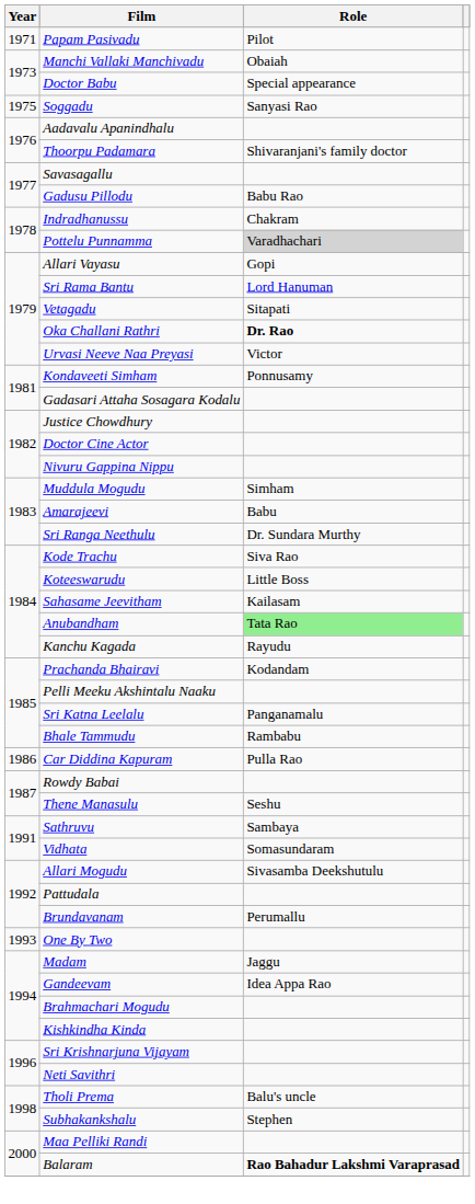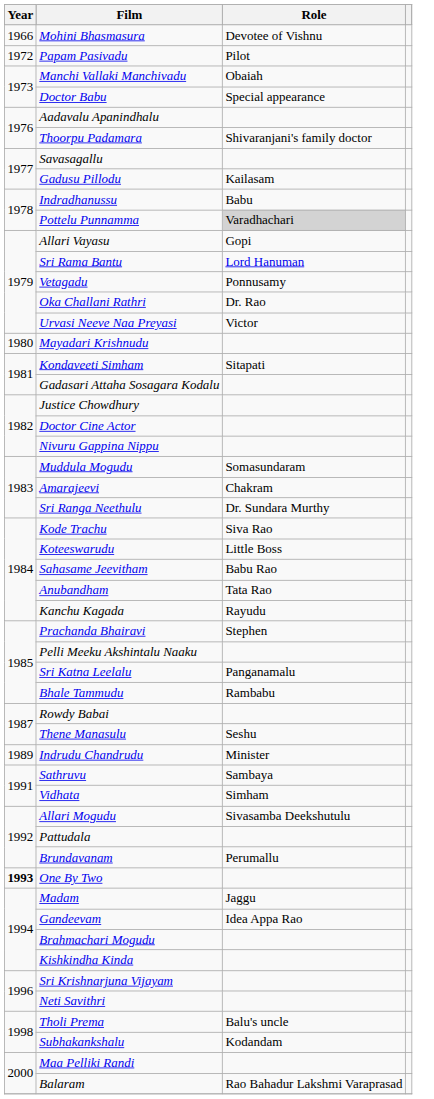+ row: 1966 | Mohini Bhasmasura | Devotee of Vishnu
Papam Pasivadu | Year: 1971 -> 1972
- row: 1975 | Soggadu | Sanyasi Rao
Gadusu Pillodu | Role: Babu Rao -> Kailasam
Indradhanussu | Role: Chakram -> Babu
Vetagadu | Role: Sitapati -> Ponnusamy
Oka Challani Rathri | Role: bold -> normal
+ row: 1980 | Mayadari Krishnudu
Kondaveeti Simham | Role: Ponnusamy -> Sitapati
Muddula Mogudu | Role: Simham -> Somasundaram
Amarajeevi | Role: Babu -> Chakram
Sahasame Jeevitham | Role: Kailasam -> Babu Rao
Anubandham | Role: lightgreen background -> no background
Prachanda Bhairavi | Role: Kodandam -> Stephen
- row: 1986 | Car Diddina Kapuram | Pulla Rao
+ row: 1989 | Indrudu Chandrudu | Minister
Vidhata | Role: Somasundaram -> Simham
One By Two | Year: normal -> bold
Subhakankshalu | Role: Stephen -> Kodandam
Balaram | Role: bold -> normal
